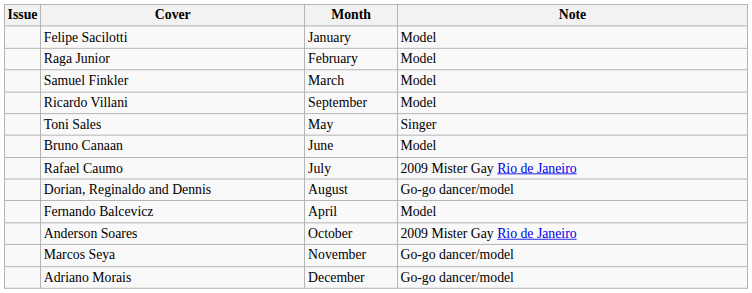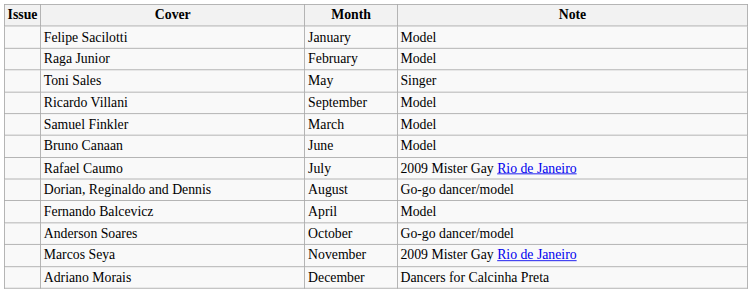rows swapped: Samuel Finkler <-> Toni Sales
Anderson Soares | Note: 2009 Mister Gay Rio de Janeiro -> Go-go dancer/model
Marcos Seya | Note: Go-go dancer/model -> 2009 Mister Gay Rio de Janeiro
Adriano Morais | Note: Go-go dancer/model -> Dancers for Calcinha Preta
